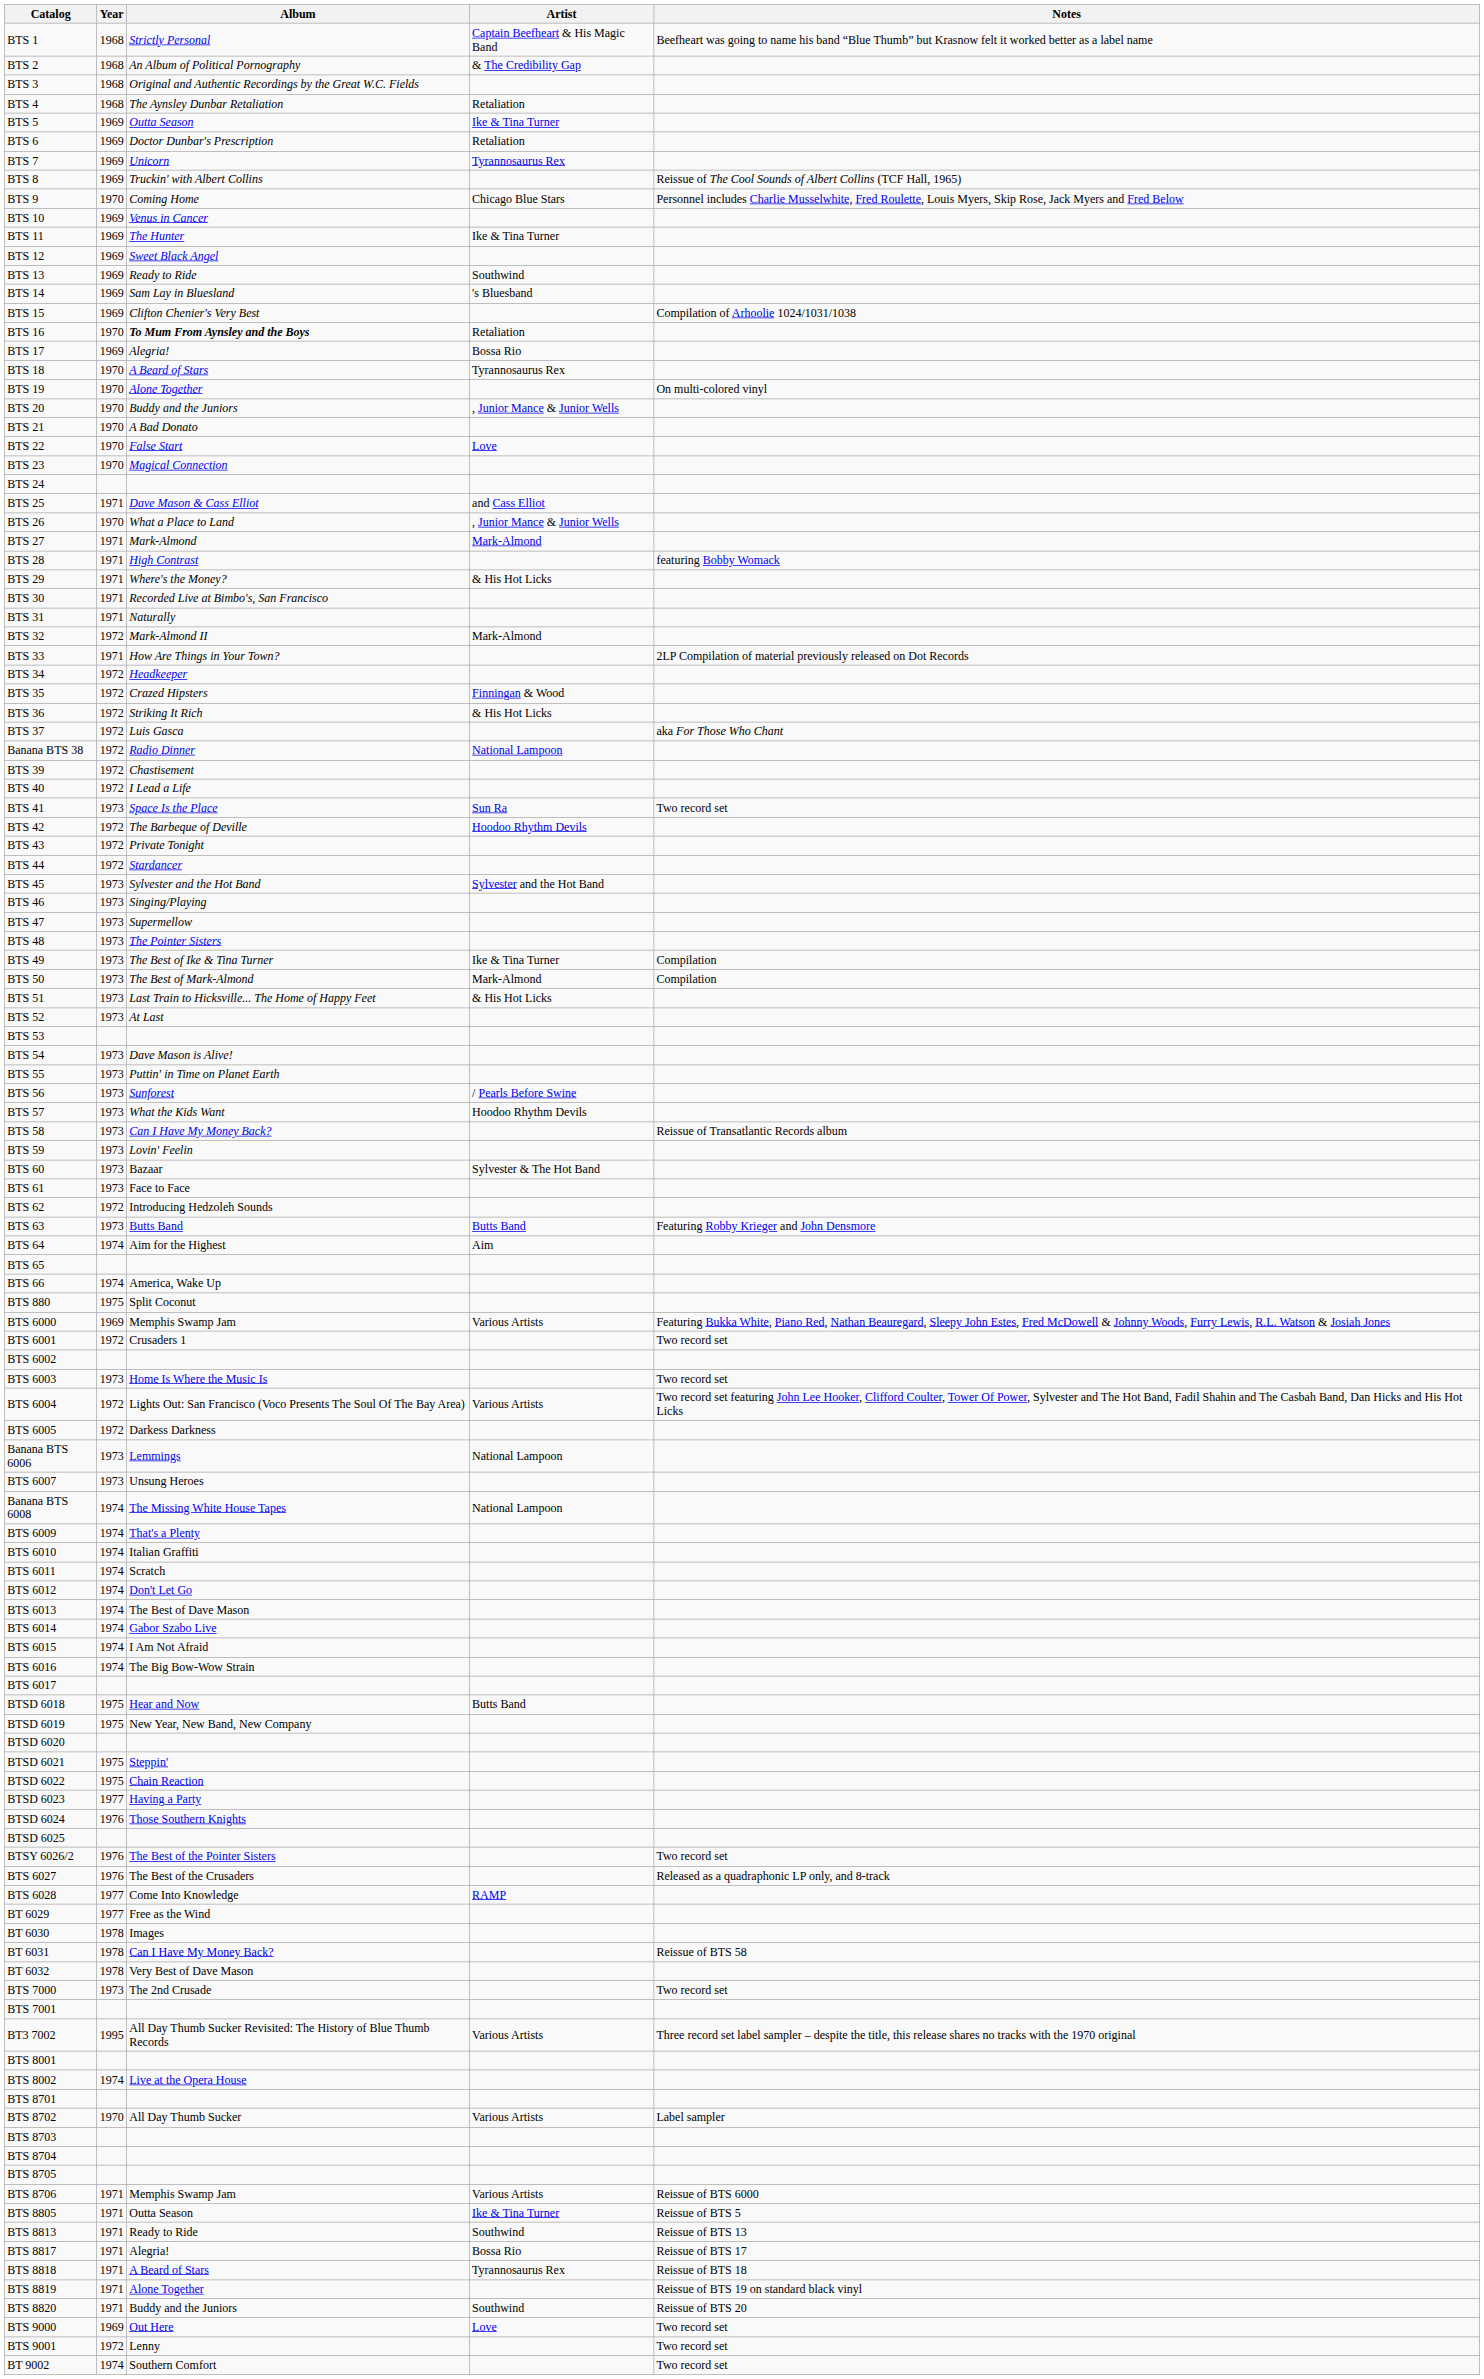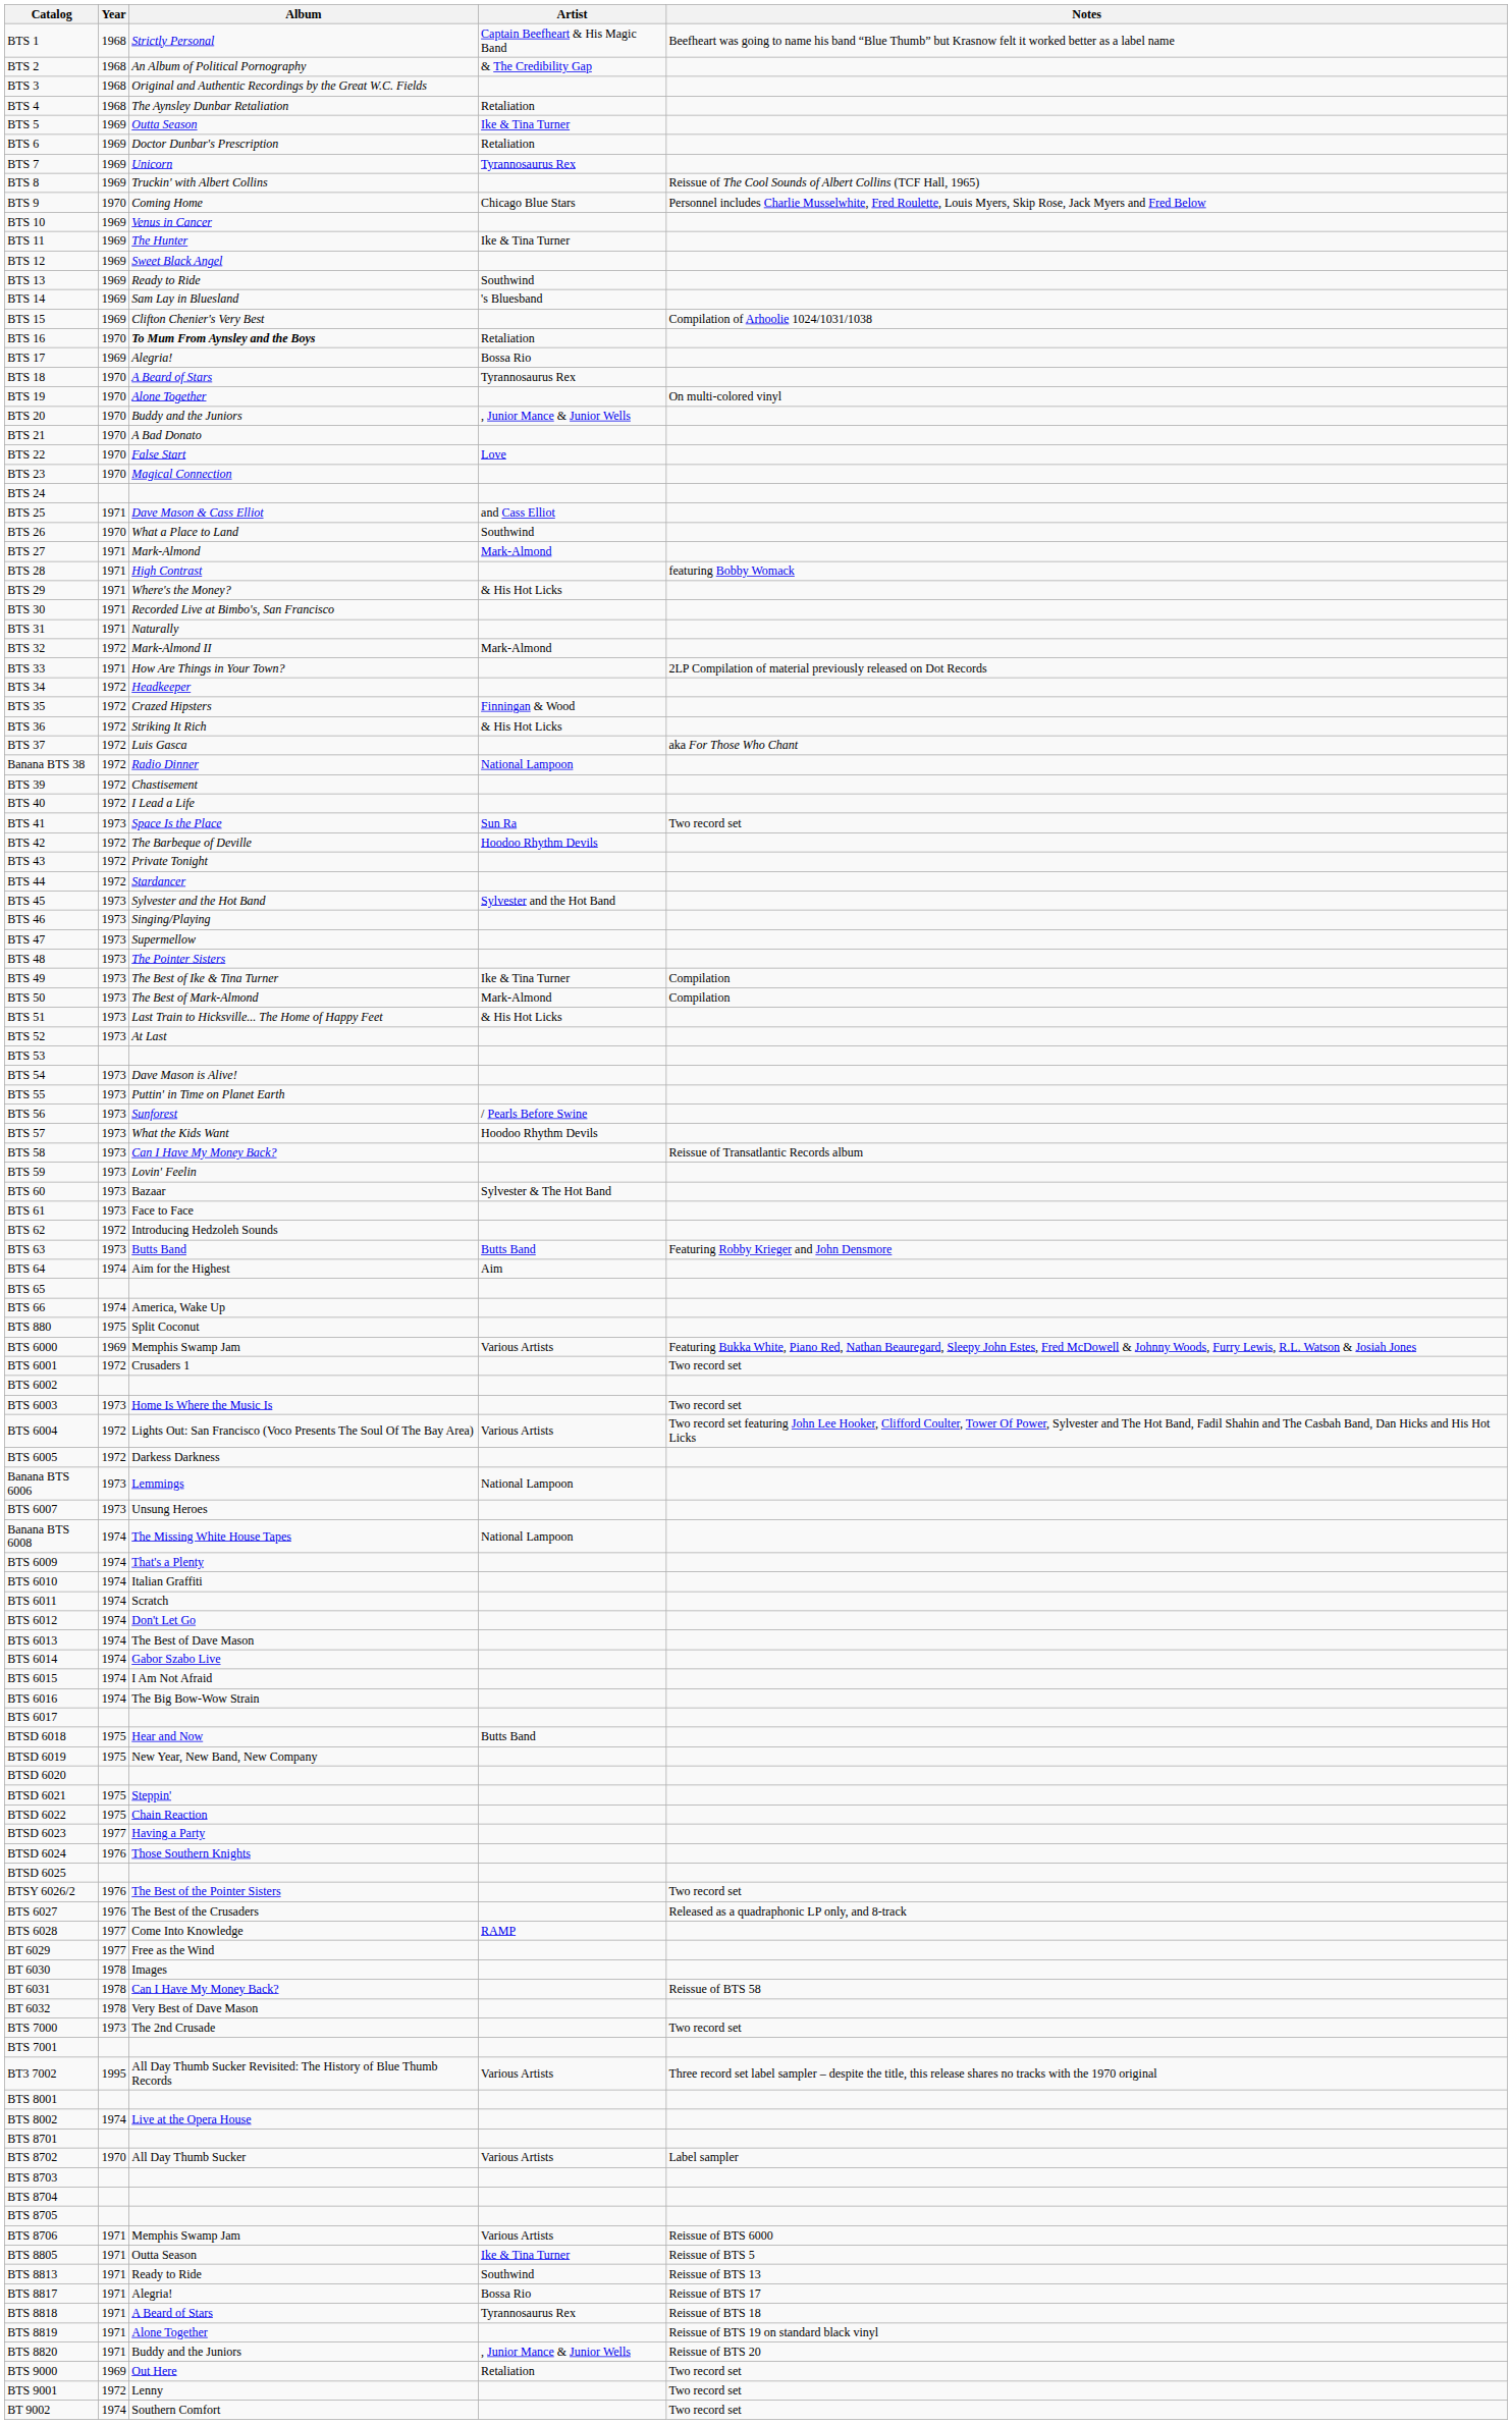BTS 26 | Artist: , Junior Mance & Junior Wells -> Southwind
BTS 8820 | Artist: Southwind -> , Junior Mance & Junior Wells
BTS 9000 | Artist: Love -> Retaliation
